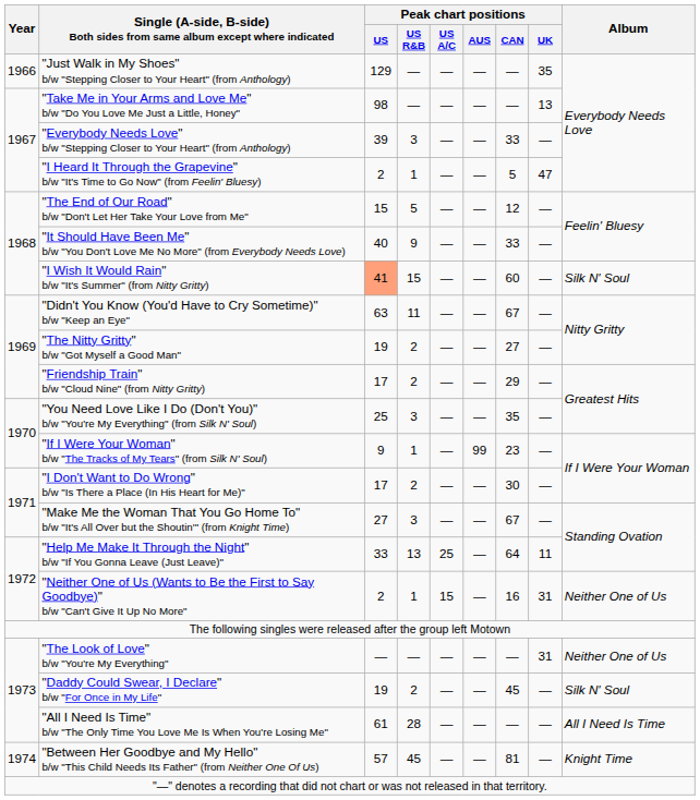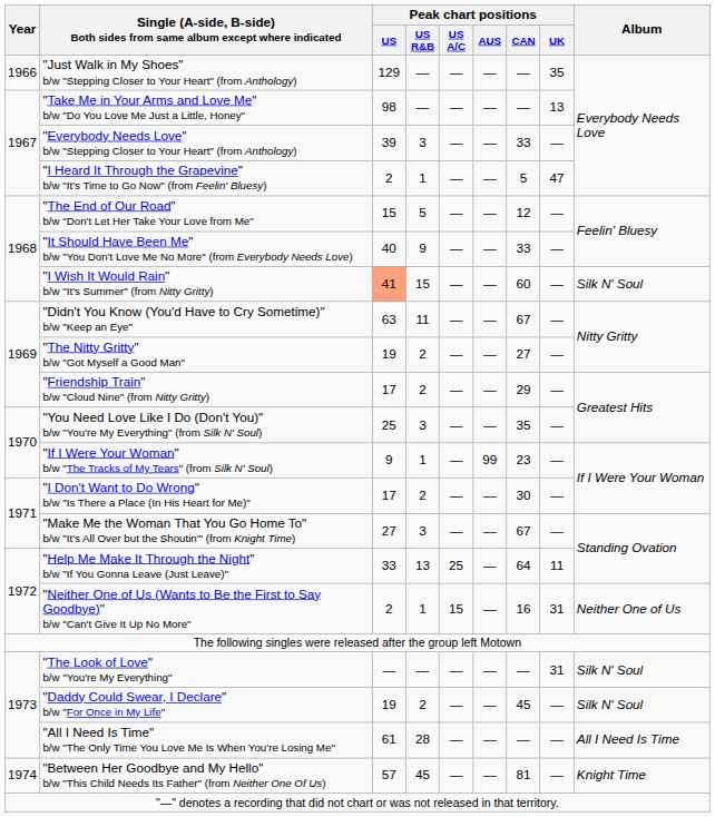"The Look of Love" b/w "You're My Everything" | Album: Neither One of Us -> Silk N' Soul
